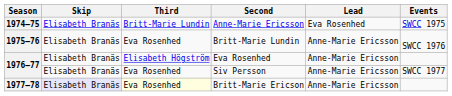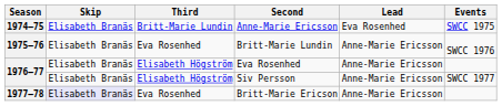Siv Persson | Third: Eva Rosenhed -> Elisabeth Högström
Britt-Marie Ericson | Third: lightyellow background -> no background
